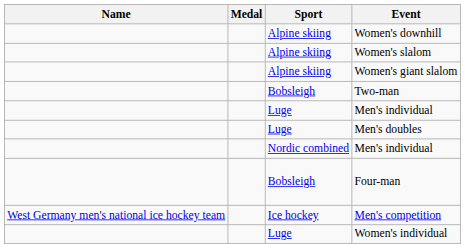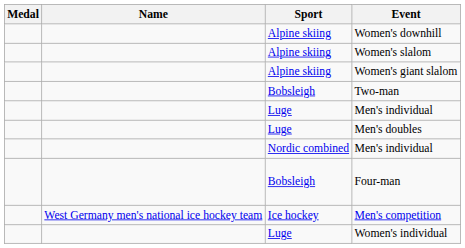columns swapped: Medal <-> Name
